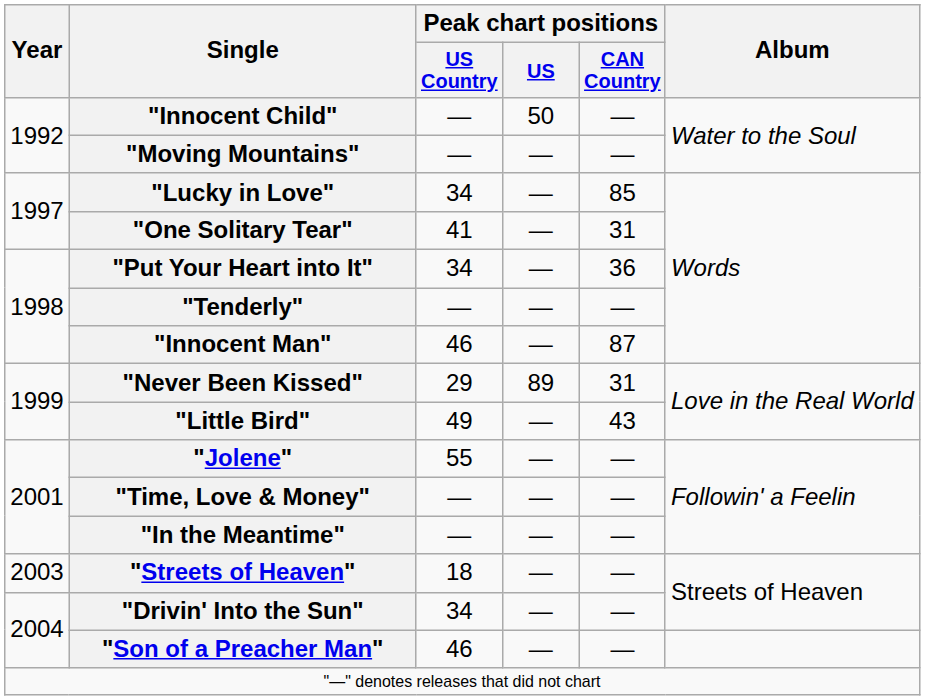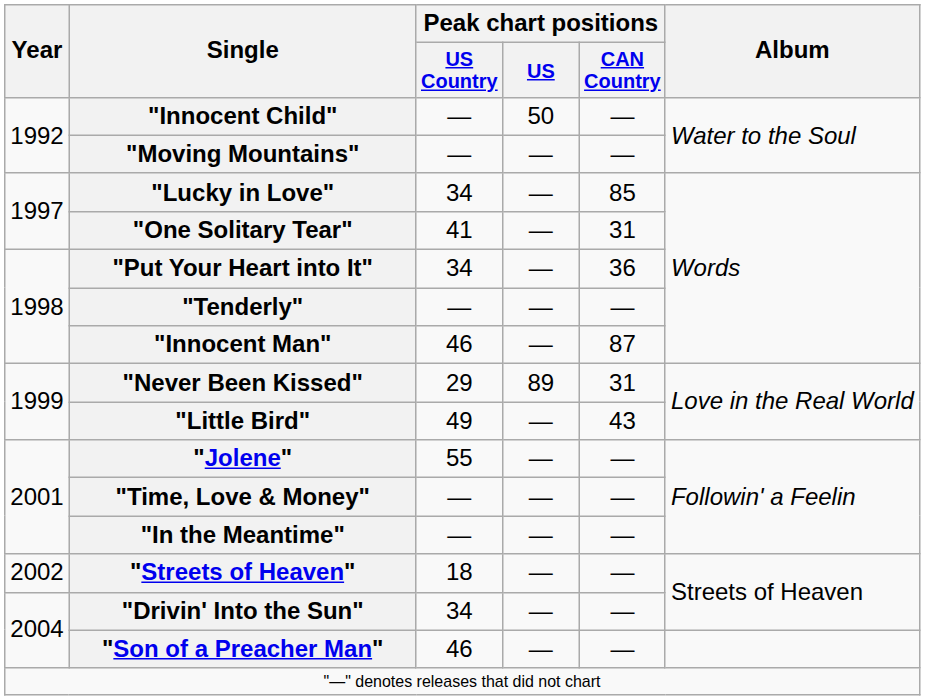"Streets of Heaven" | Year: 2003 -> 2002
